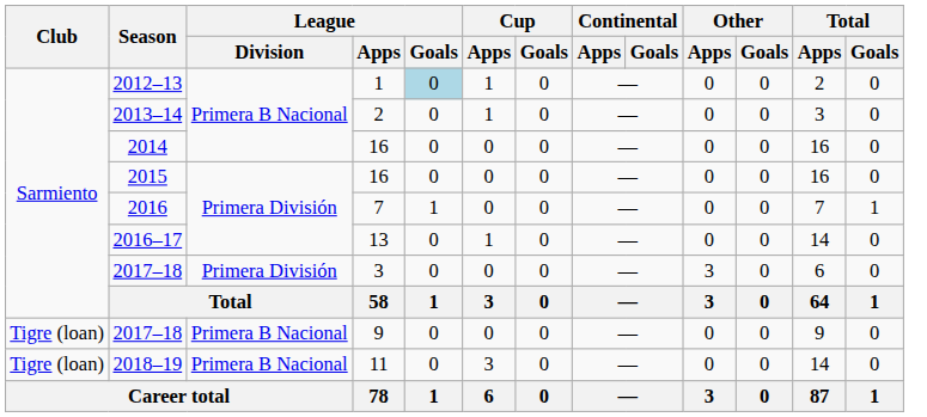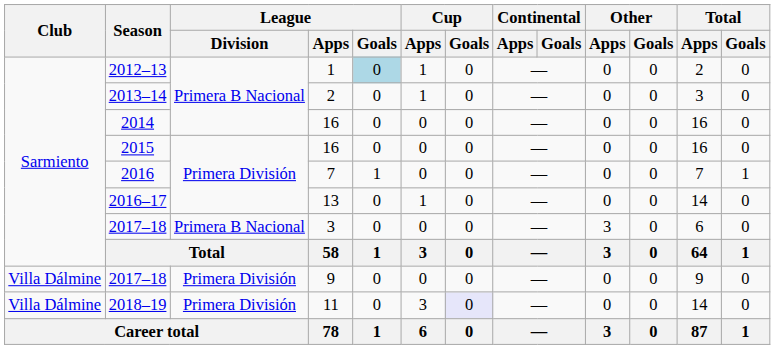2017–18 / 3 | League / Division: Primera División -> Primera B Nacional
2017–18 / 9 | Club: Tigre (loan) -> Villa Dálmine
2017–18 / 9 | League / Division: Primera B Nacional -> Primera División
2018–19 | Club: Tigre (loan) -> Villa Dálmine
2018–19 | League / Division: Primera B Nacional -> Primera División
2018–19 | Cup / Goals: no background -> lavender background
